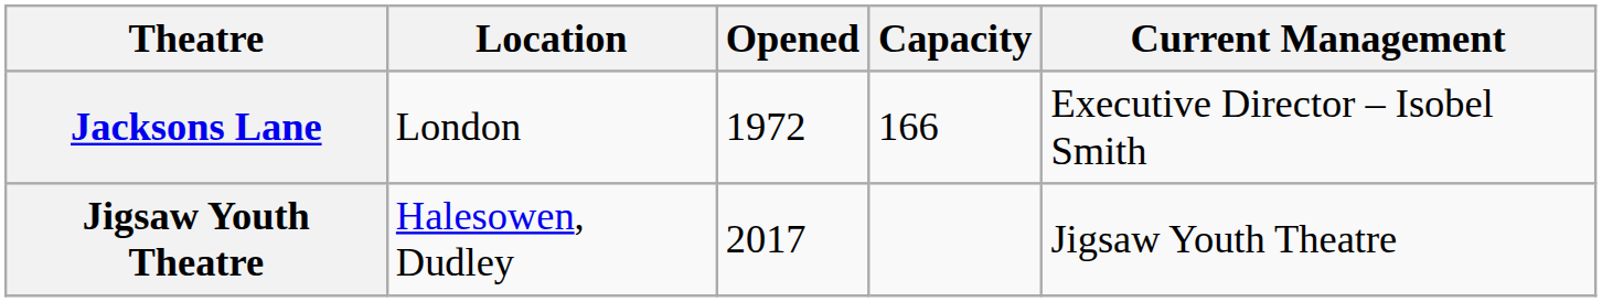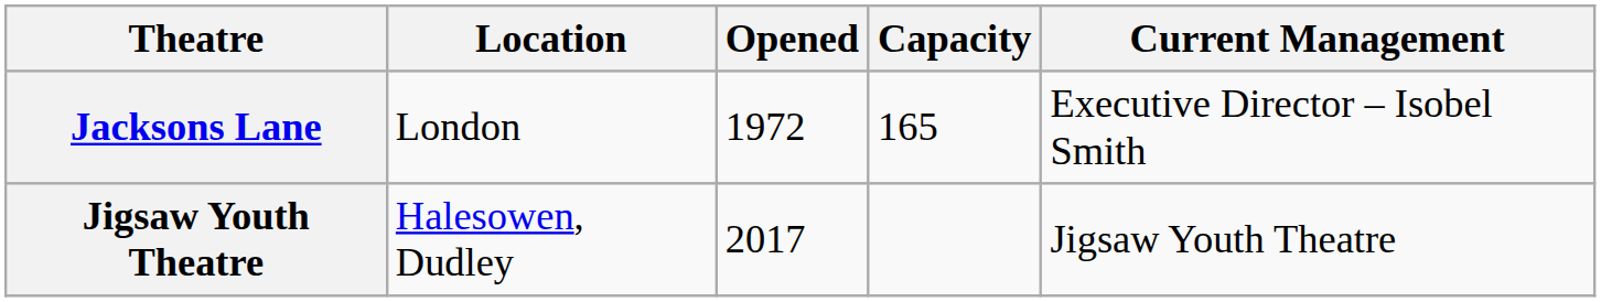Jacksons Lane | Capacity: 166 -> 165
